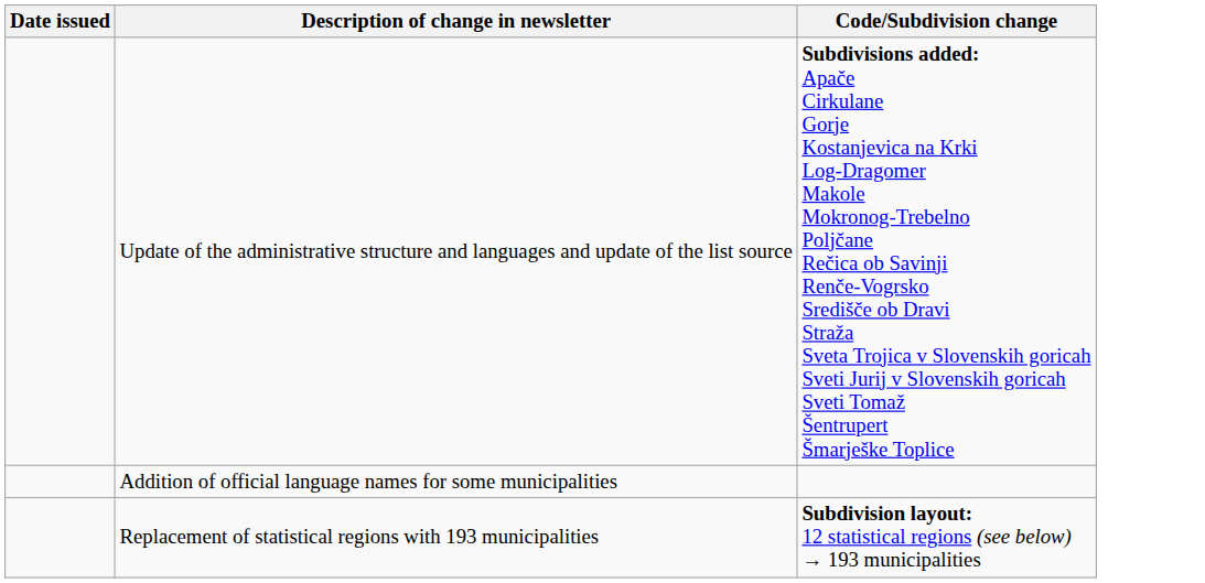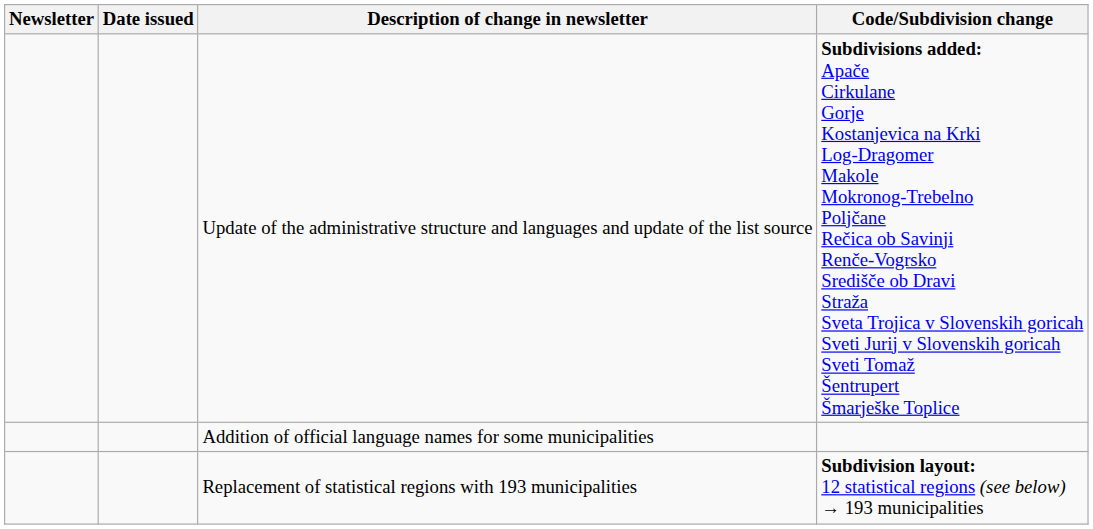+ column: Newsletter
